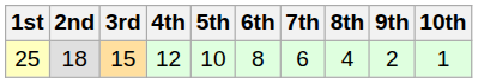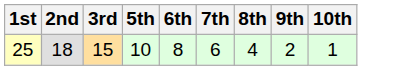- column: 4th | 12
